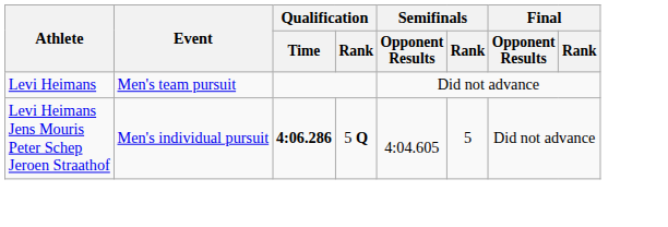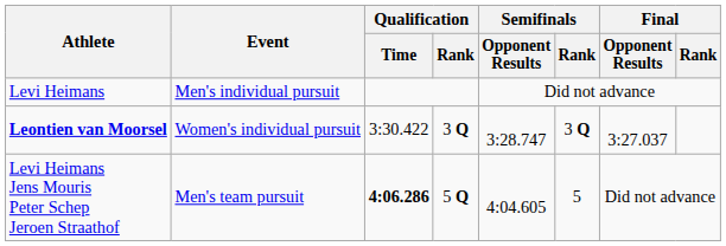Levi Heimans | Event: Men's team pursuit -> Men's individual pursuit
+ row: Leontien van Moorsel | Women's individual pursuit | 3:30.422 | 3 Q | 3:28.747 | 3 Q | 3:27.037
Levi Heimans Jens Mouris Peter Schep Jeroen Straathof | Event: Men's individual pursuit -> Men's team pursuit
